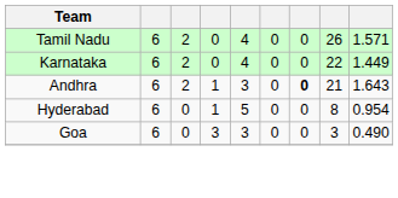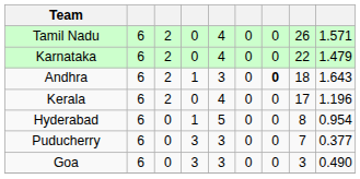Karnataka | column 9: 1.449 -> 1.479
Andhra | column 8: 21 -> 18
+ row: Kerala | 6 | 2 | 0 | 4 | 0 | 0 | 17 | 1.196
+ row: Puducherry | 6 | 0 | 3 | 3 | 0 | 0 | 7 | 0.377
